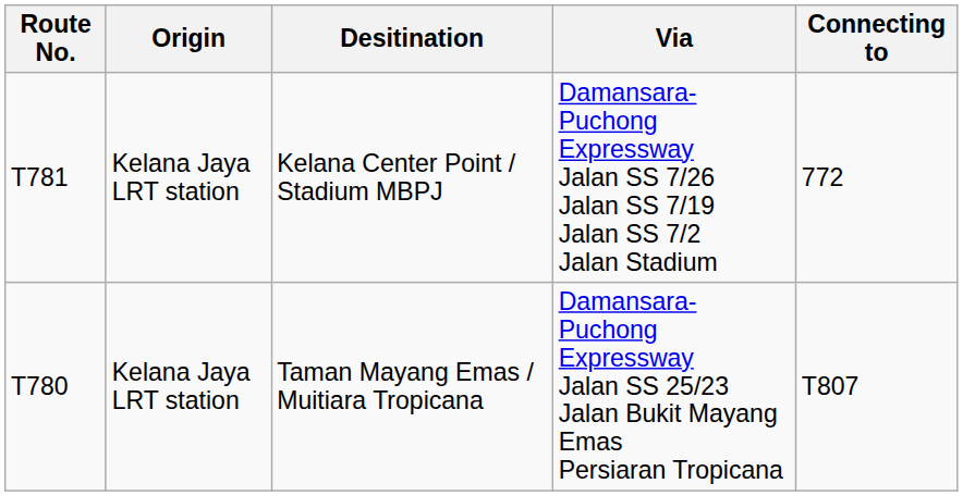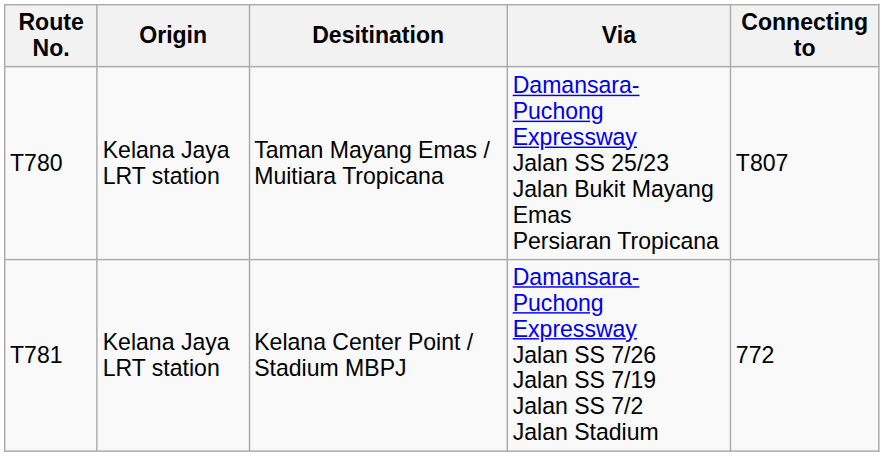rows swapped: Taman Mayang Emas / Muitiara Tropicana <-> Kelana Center Point / Stadium MBPJ
